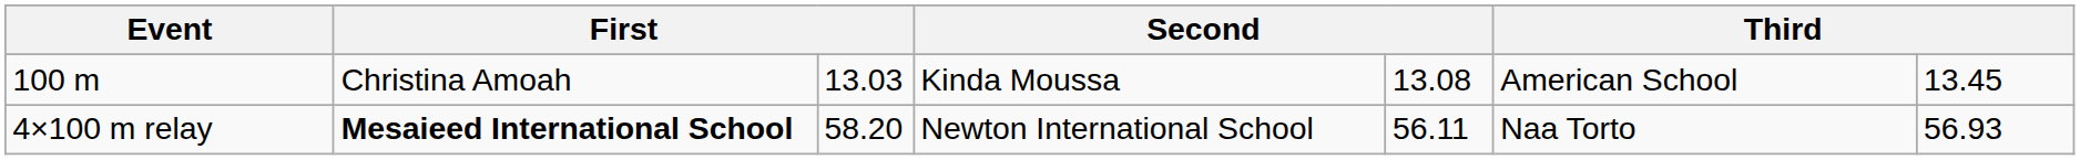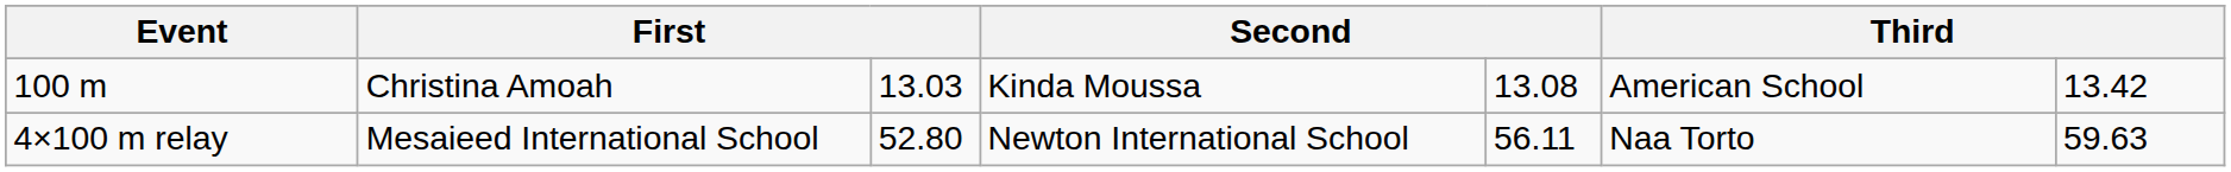100 m | column 7: 13.45 -> 13.42
4×100 m relay | column 2: bold -> normal
4×100 m relay | column 3: 58.20 -> 52.80
4×100 m relay | column 7: 56.93 -> 59.63
